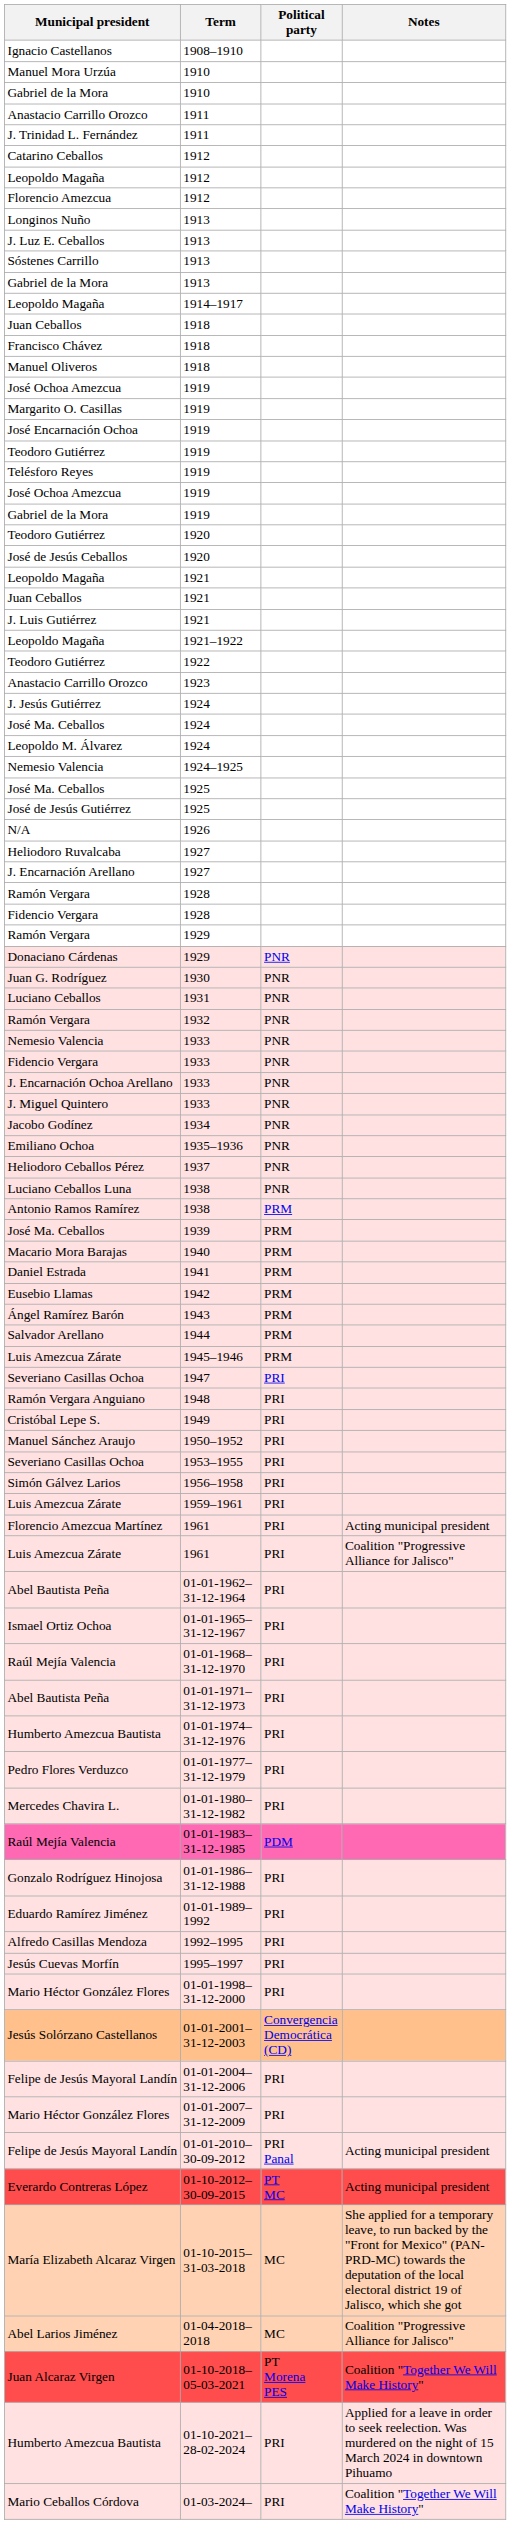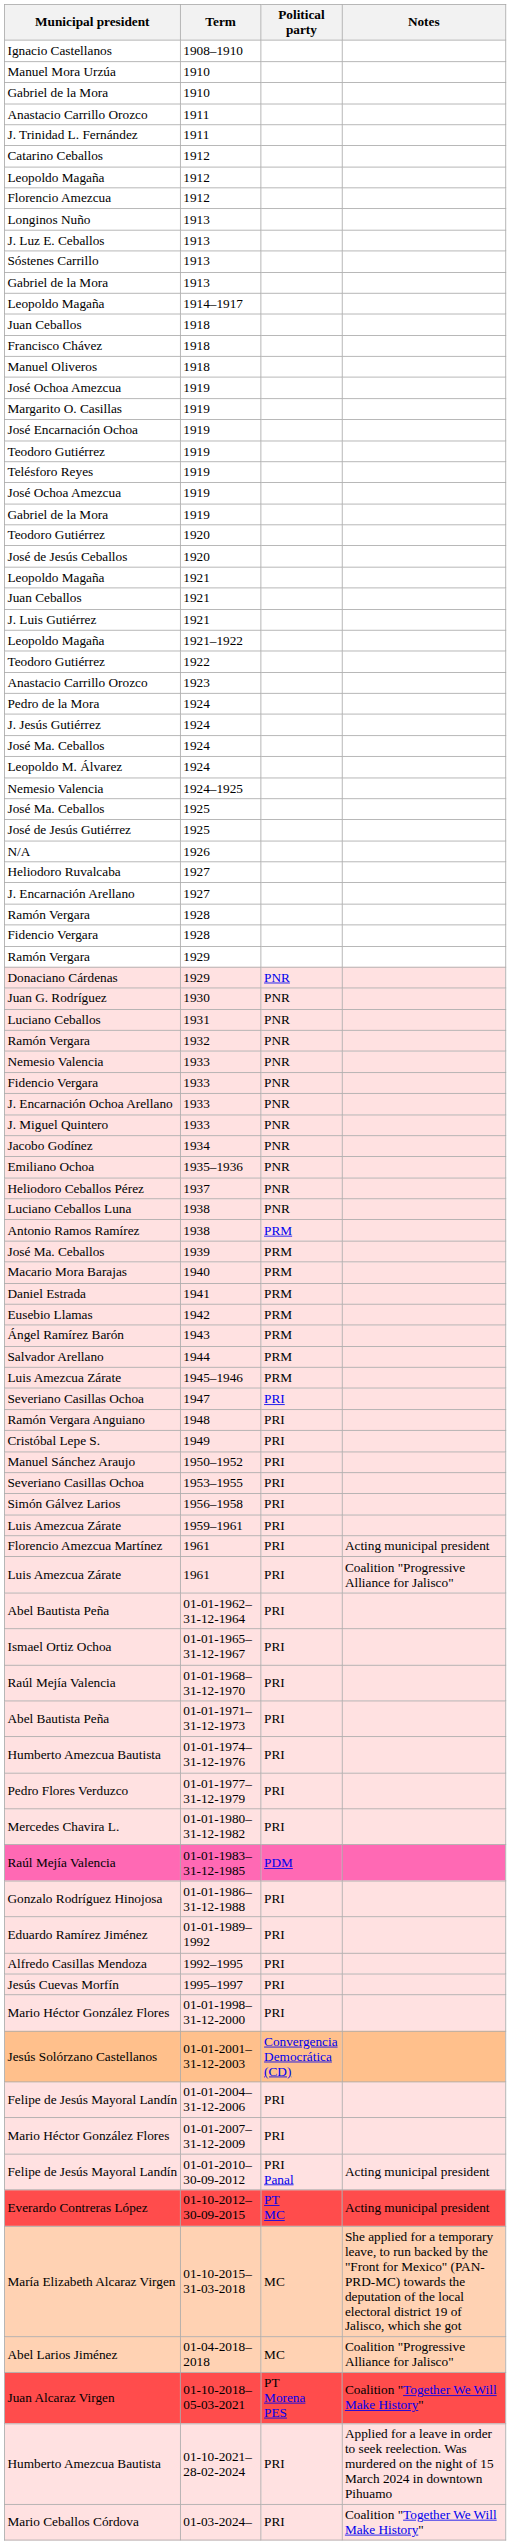+ row: Pedro de la Mora | 1924
